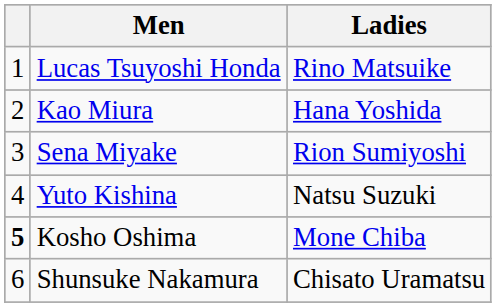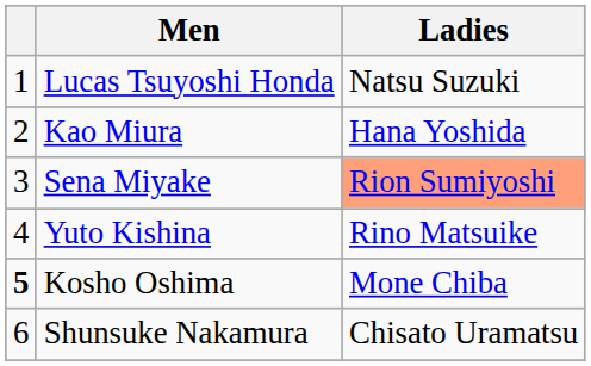Lucas Tsuyoshi Honda | Ladies: Rino Matsuike -> Natsu Suzuki
Sena Miyake | Ladies: no background -> lightsalmon background
Yuto Kishina | Ladies: Natsu Suzuki -> Rino Matsuike
